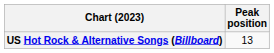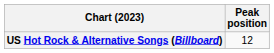US Hot Rock & Alternative Songs (Billboard) | Peak position: 13 -> 12
